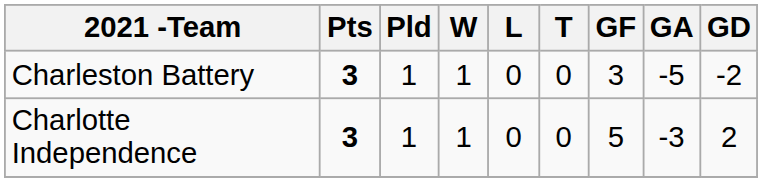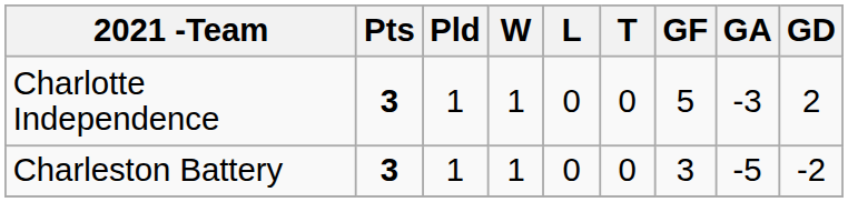rows swapped: Charleston Battery <-> Charlotte Independence
